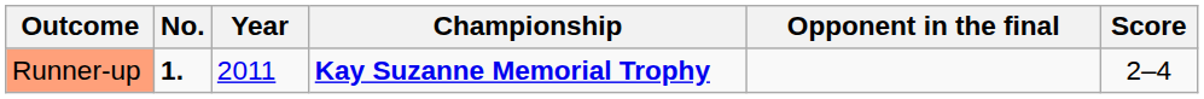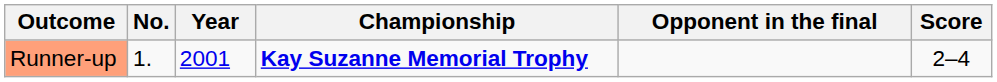Runner-up | No.: bold -> normal
Runner-up | Year: 2011 -> 2001
